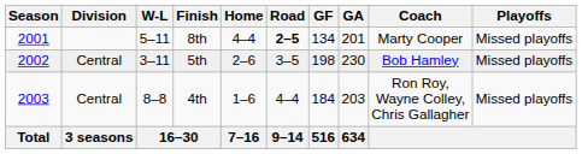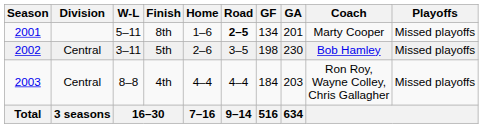8th | Home: 4–4 -> 1–6
4th | Home: 1–6 -> 4–4
